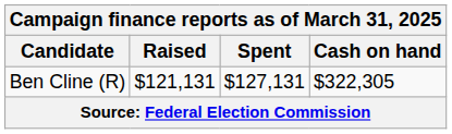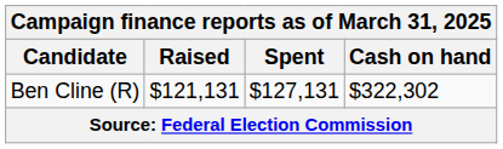Ben Cline (R) | Cash on hand: $322,305 -> $322,302
